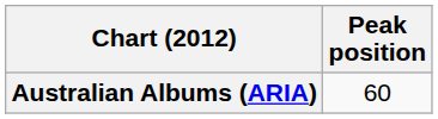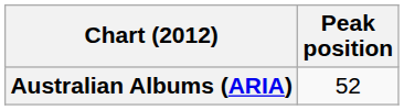Australian Albums (ARIA) | Peak position: 60 -> 52
